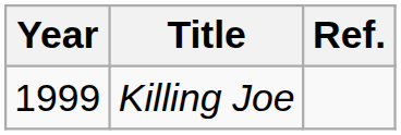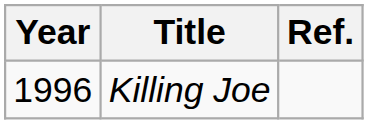Killing Joe | Year: 1999 -> 1996
